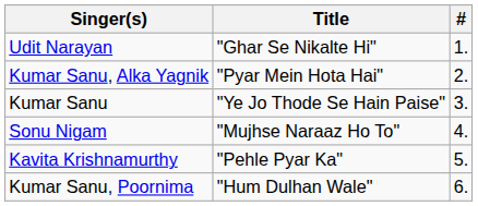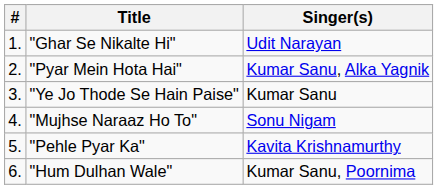columns swapped: # <-> Singer(s)
